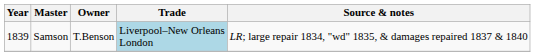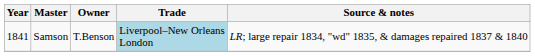Samson | Year: 1839 -> 1841
